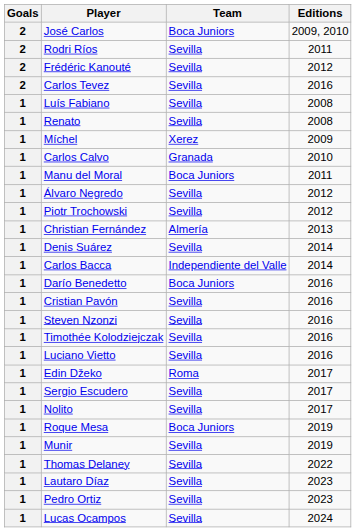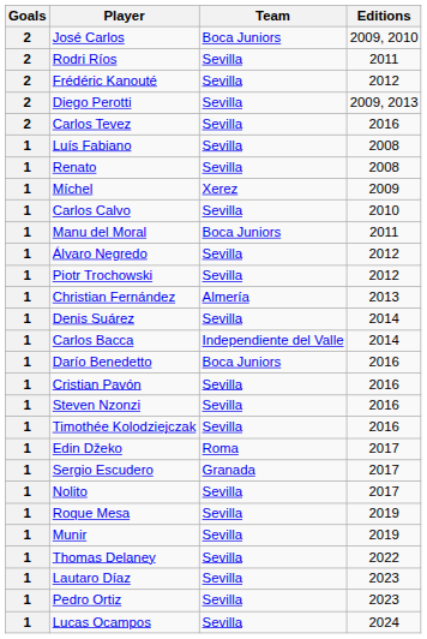+ row: 2 | Diego Perotti | Sevilla | 2009, 2013
Carlos Calvo | Team: Granada -> Sevilla
- row: 1 | Luciano Vietto | Sevilla | 2016
Sergio Escudero | Team: Sevilla -> Granada
Roque Mesa | Team: Boca Juniors -> Sevilla
